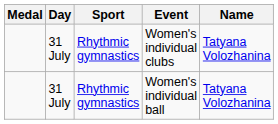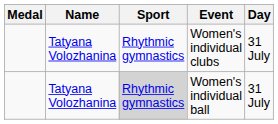columns swapped: Name <-> Day
Women's individual ball | Sport: no background -> lightgrey background
